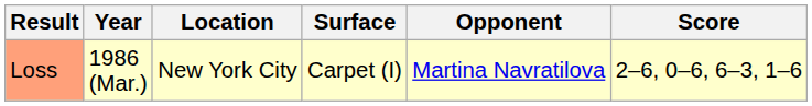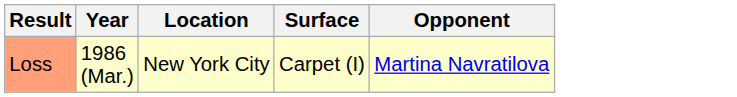- column: Score | 2–6, 0–6, 6–3, 1–6
